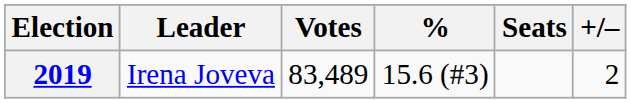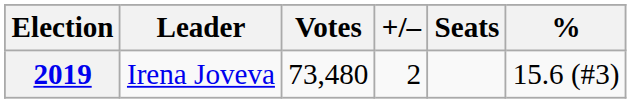columns swapped: % <-> +/–
2019 | Votes: 83,489 -> 73,480
